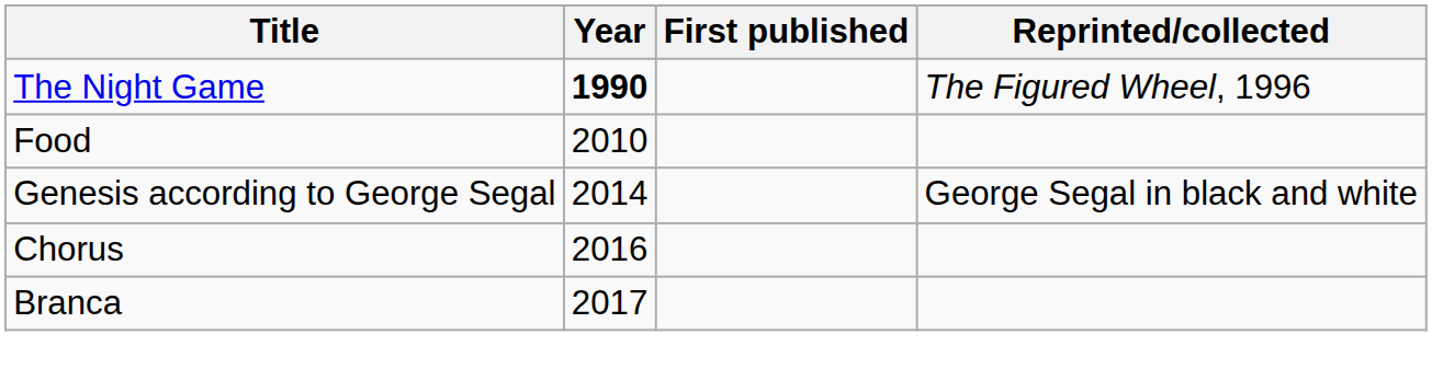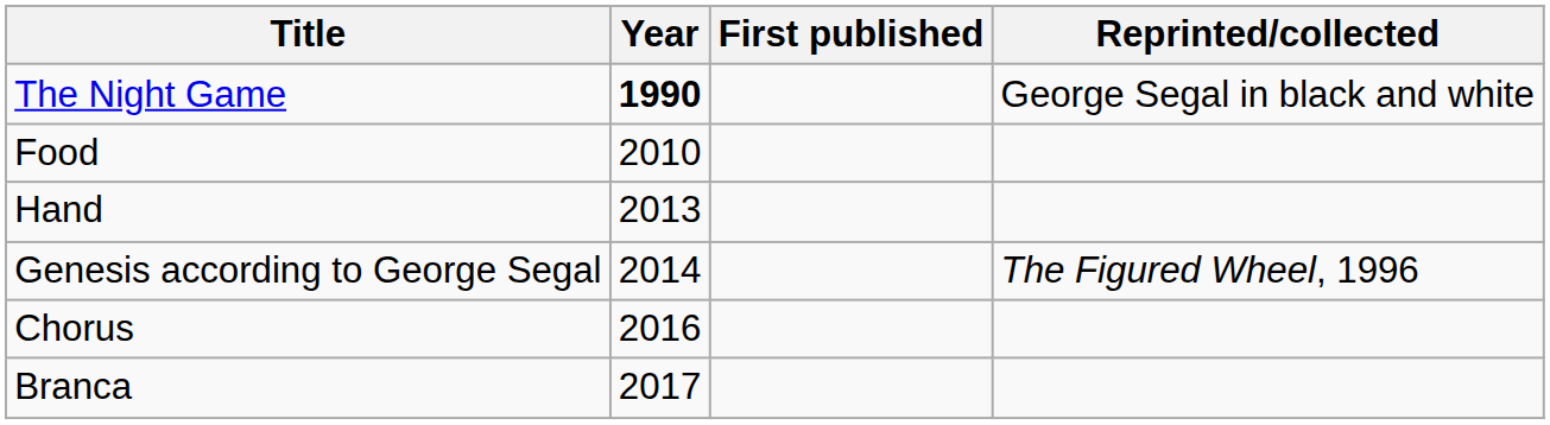The Night Game | Reprinted/collected: The Figured Wheel, 1996 -> George Segal in black and white
+ row: Hand | 2013
Genesis according to George Segal | Reprinted/collected: George Segal in black and white -> The Figured Wheel, 1996
